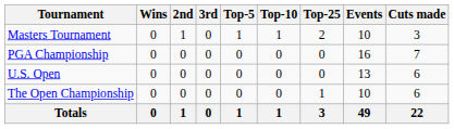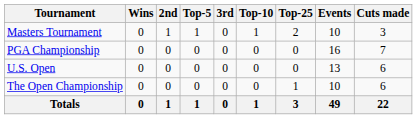columns swapped: 3rd <-> Top-5
